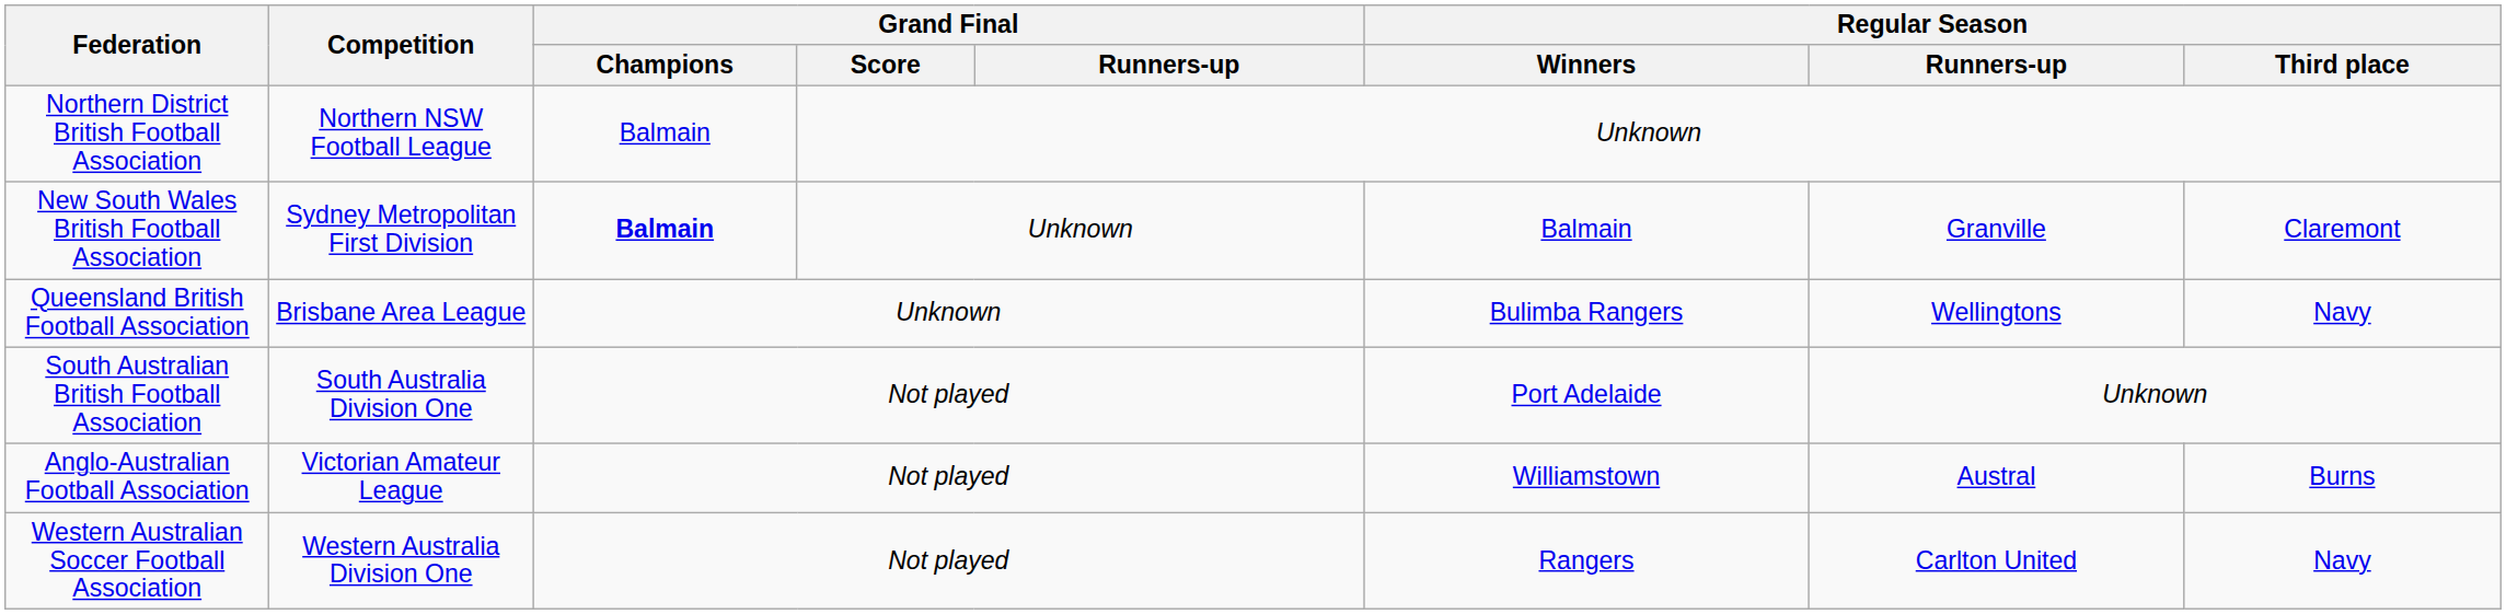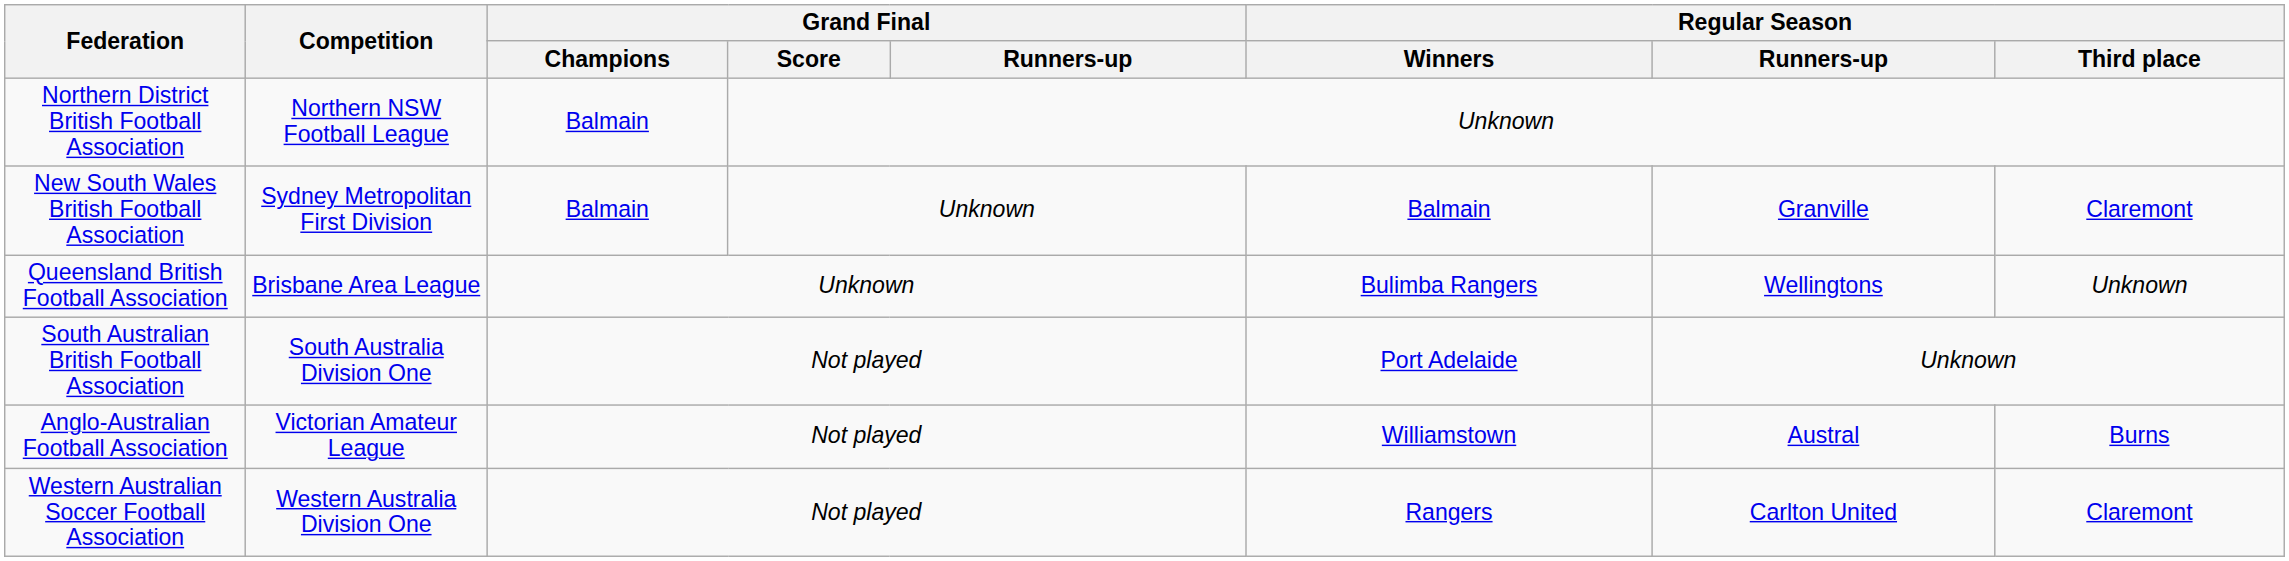New South Wales British Football Association | Grand Final / Champions: bold -> normal
Queensland British Football Association | Regular Season / Third place: Navy -> Unknown
Western Australian Soccer Football Association | Regular Season / Third place: Navy -> Claremont
